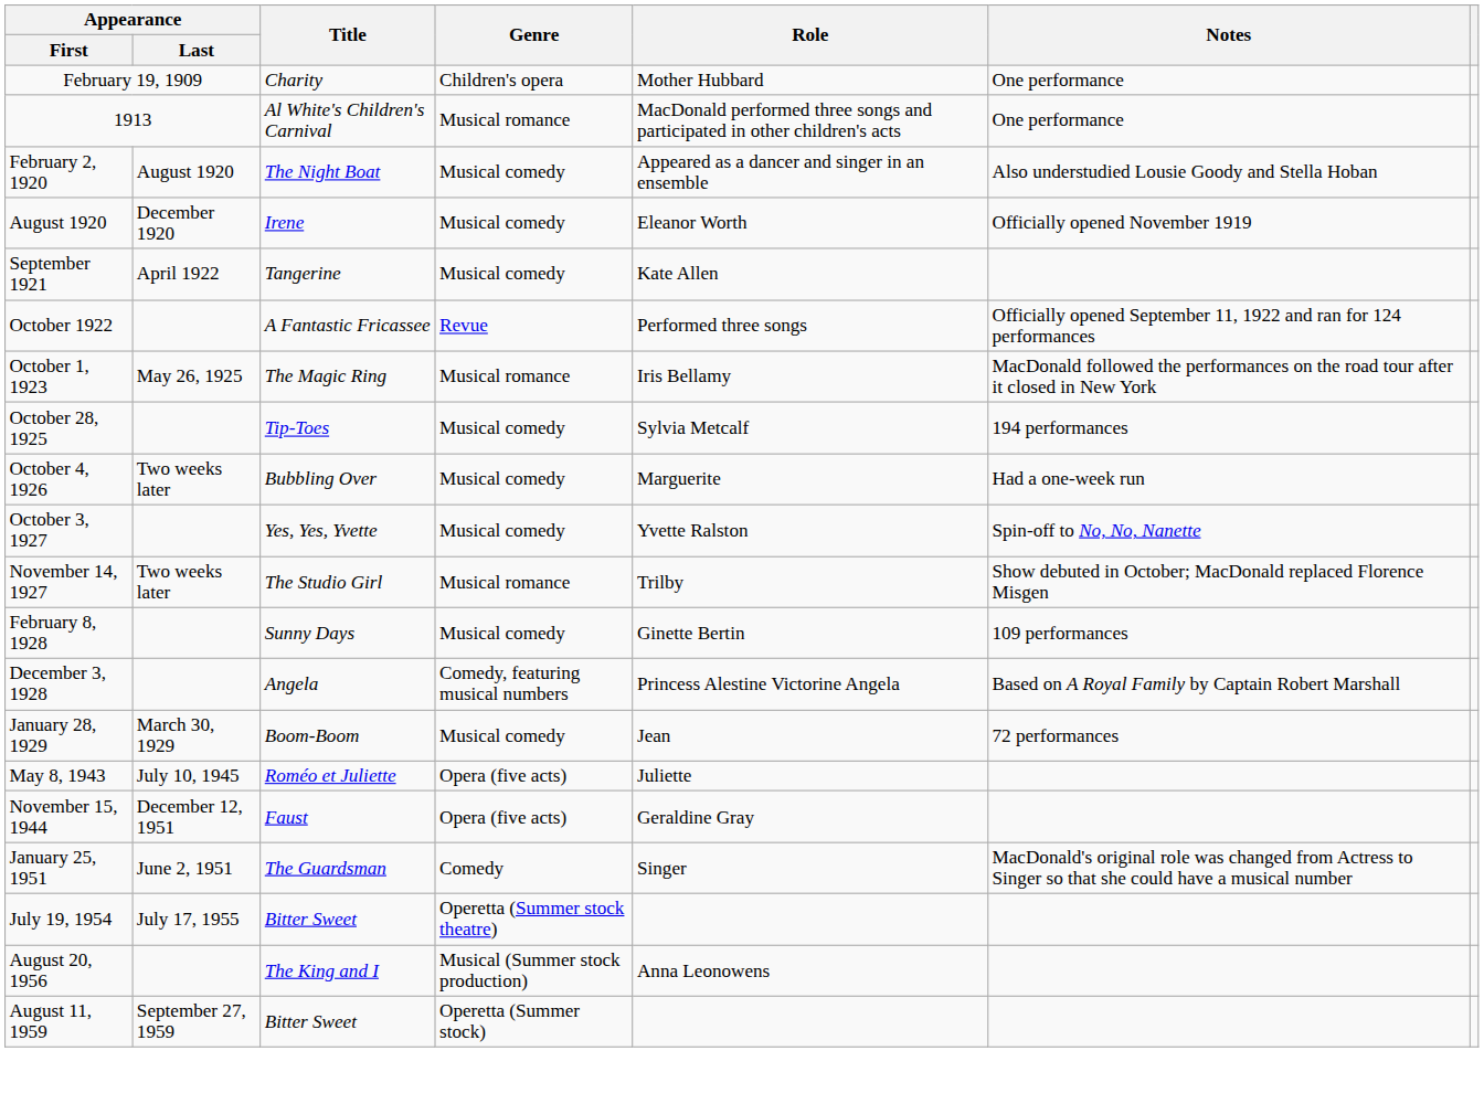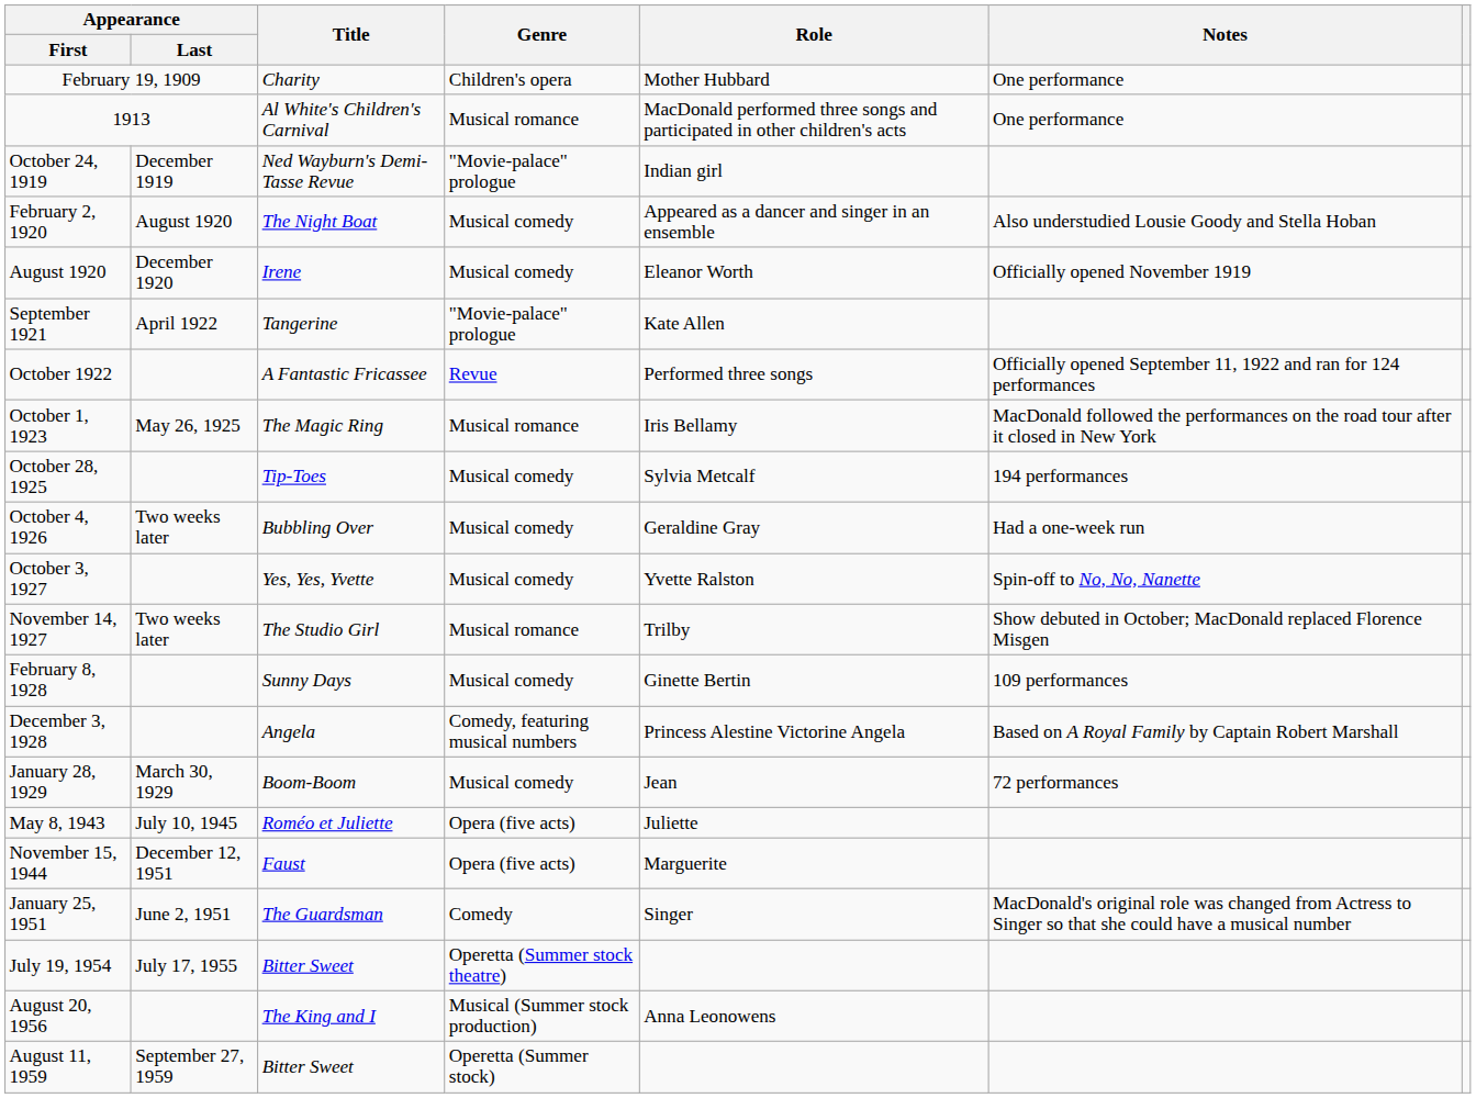+ row: October 24, 1919 | December 1919 | Ned Wayburn's Demi-Tasse Revue | "Movie-palace" prologue | Indian girl
September 1921 | Genre: Musical comedy -> "Movie-palace" prologue
October 4, 1926 | Role: Marguerite -> Geraldine Gray
November 15, 1944 | Role: Geraldine Gray -> Marguerite
